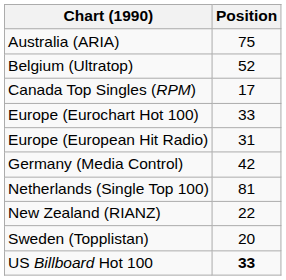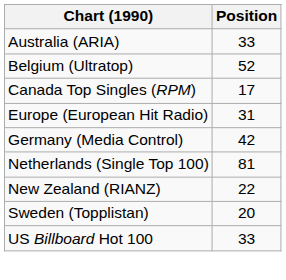Australia (ARIA) | Position: 75 -> 33
- row: Europe (Eurochart Hot 100) | 33
US Billboard Hot 100 | Position: bold -> normal
